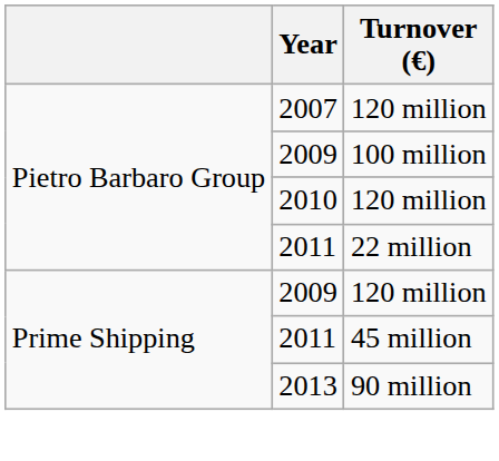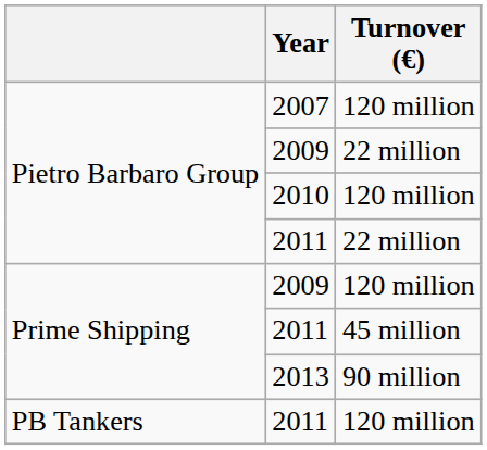Pietro Barbaro Group / 2009 | Turnover (€): 100 million -> 22 million
+ row: PB Tankers | 2011 | 120 million
